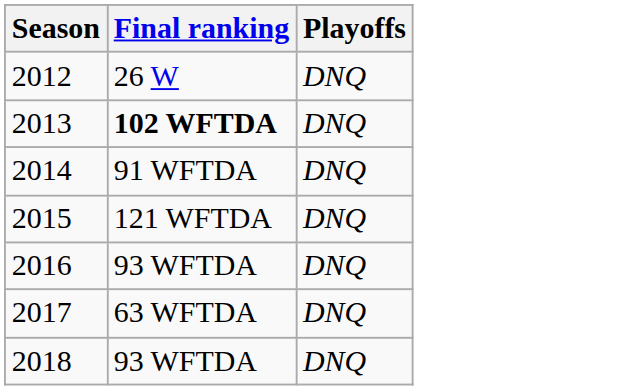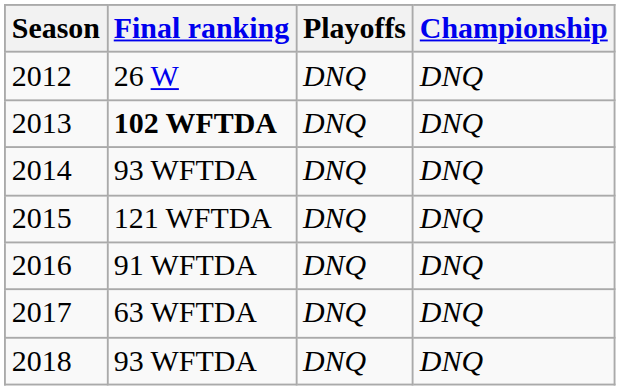+ column: Championship | DNQ | DNQ | DNQ | DNQ | DNQ | DNQ | DNQ
2014 | Final ranking: 91 WFTDA -> 93 WFTDA
2016 | Final ranking: 93 WFTDA -> 91 WFTDA
